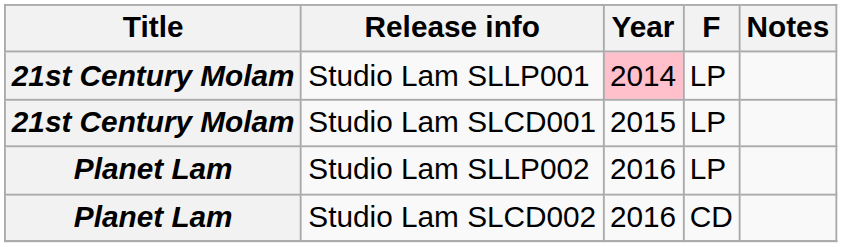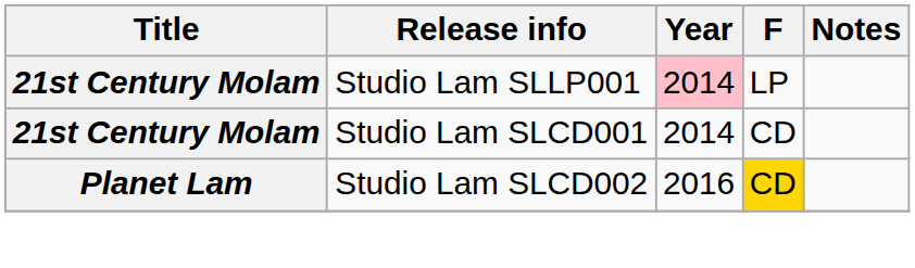Studio Lam SLCD001 | Year: 2015 -> 2014
Studio Lam SLCD001 | F: LP -> CD
- row: Planet Lam | Studio Lam SLLP002 | 2016 | LP
Studio Lam SLCD002 | F: no background -> gold background
